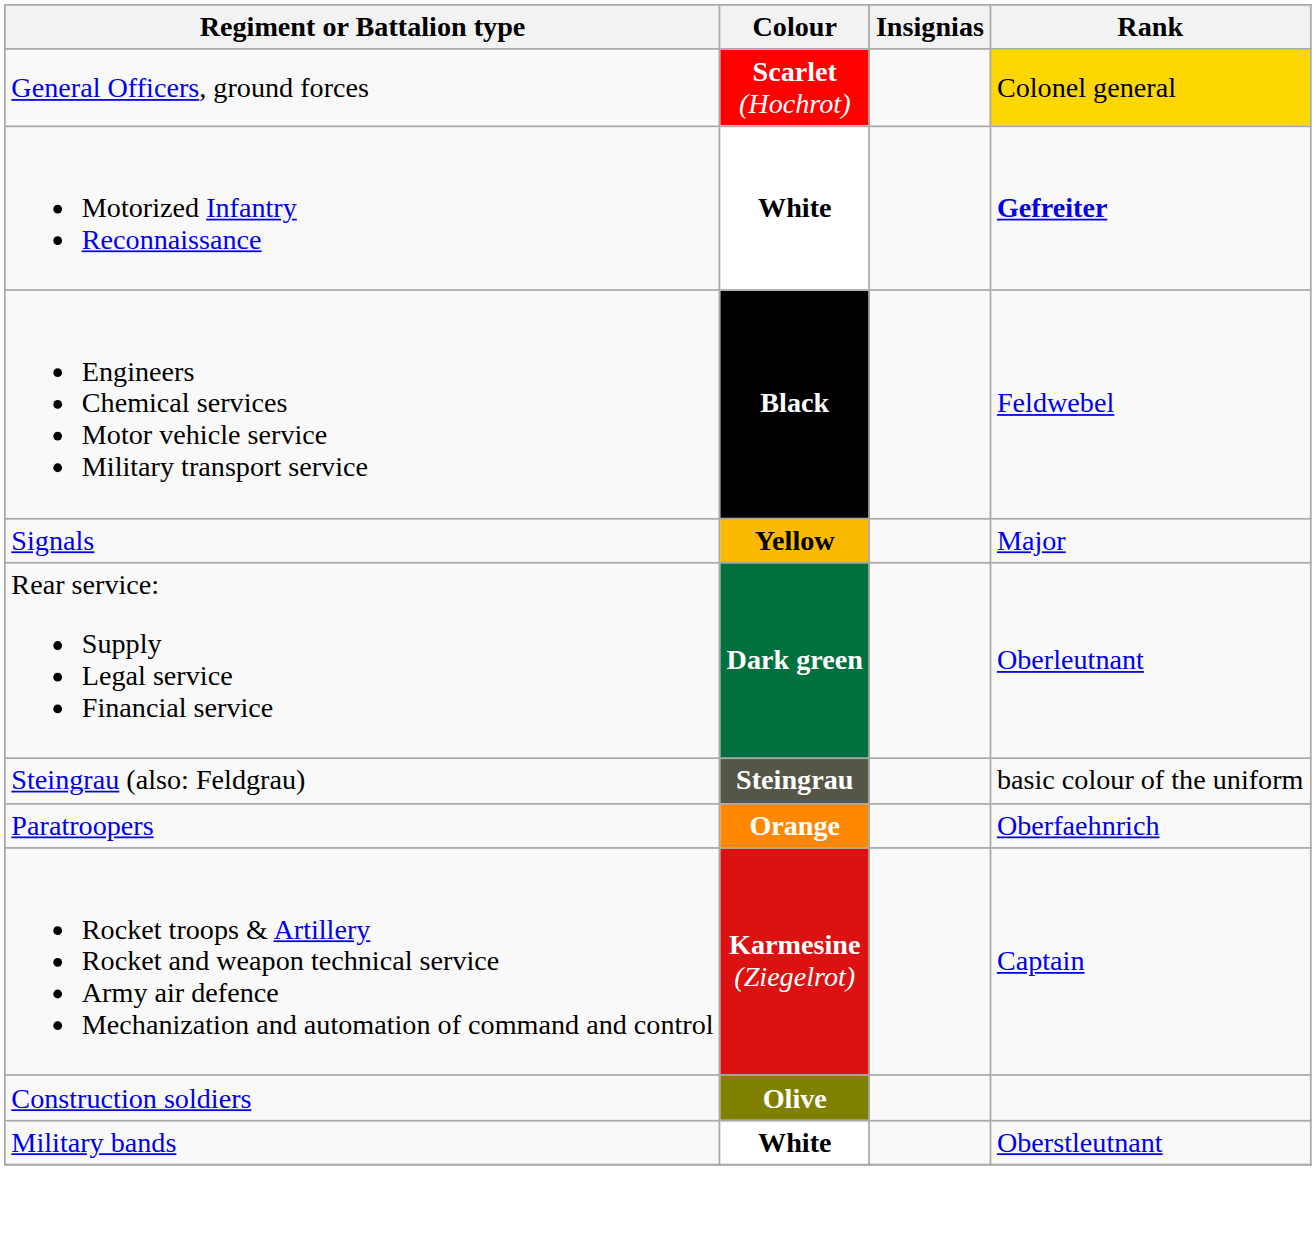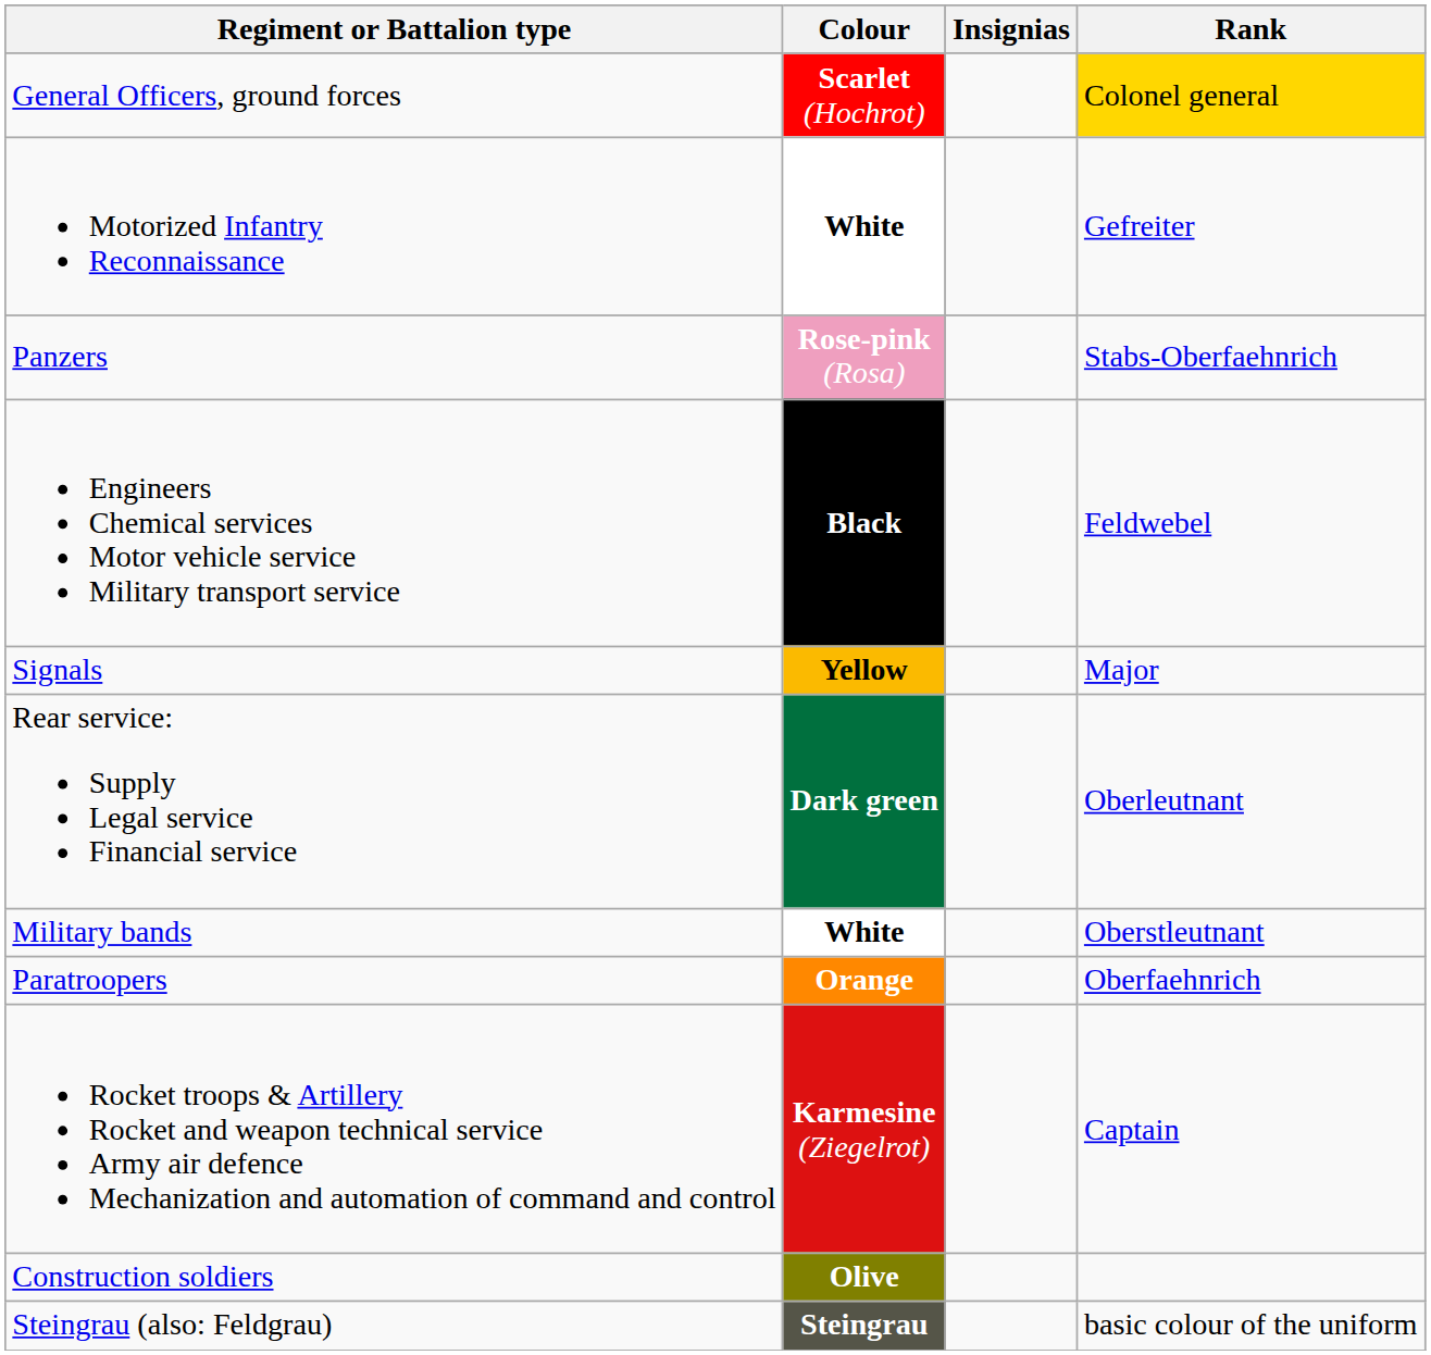Motorized Infantry Reconnaissance | Rank: bold -> normal
+ row: Panzers | Rose-pink (Rosa) | Stabs-Oberfaehnrich
rows swapped: Military bands <-> Steingrau (also: Feldgrau)
